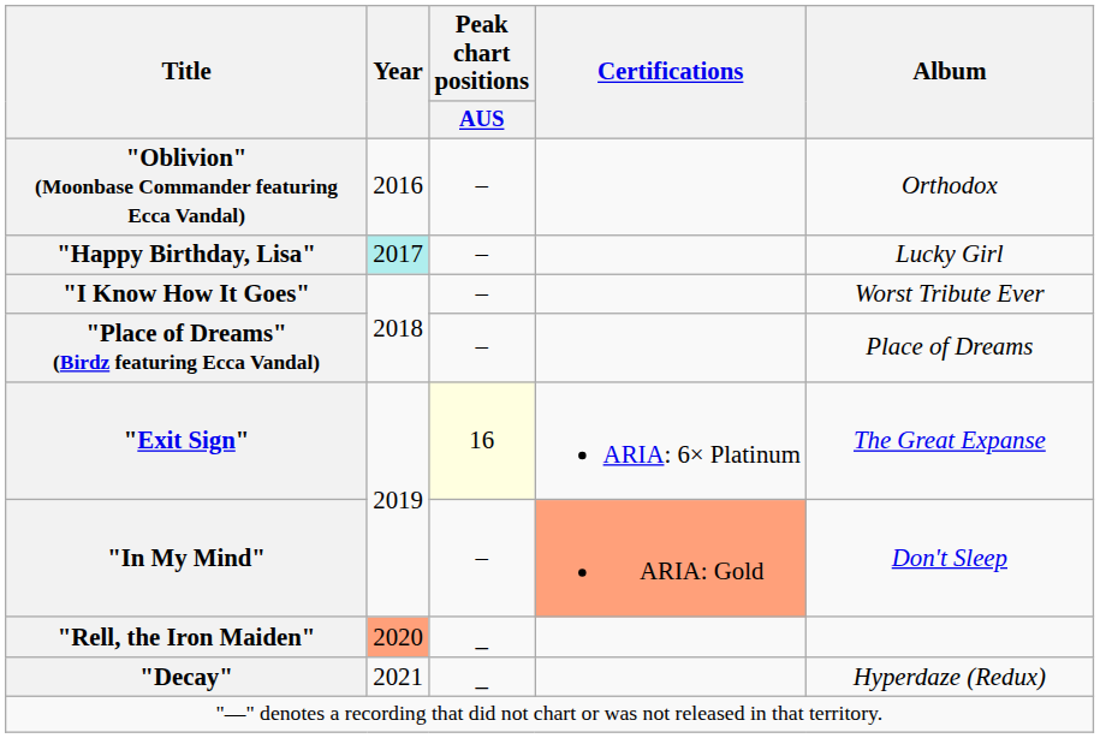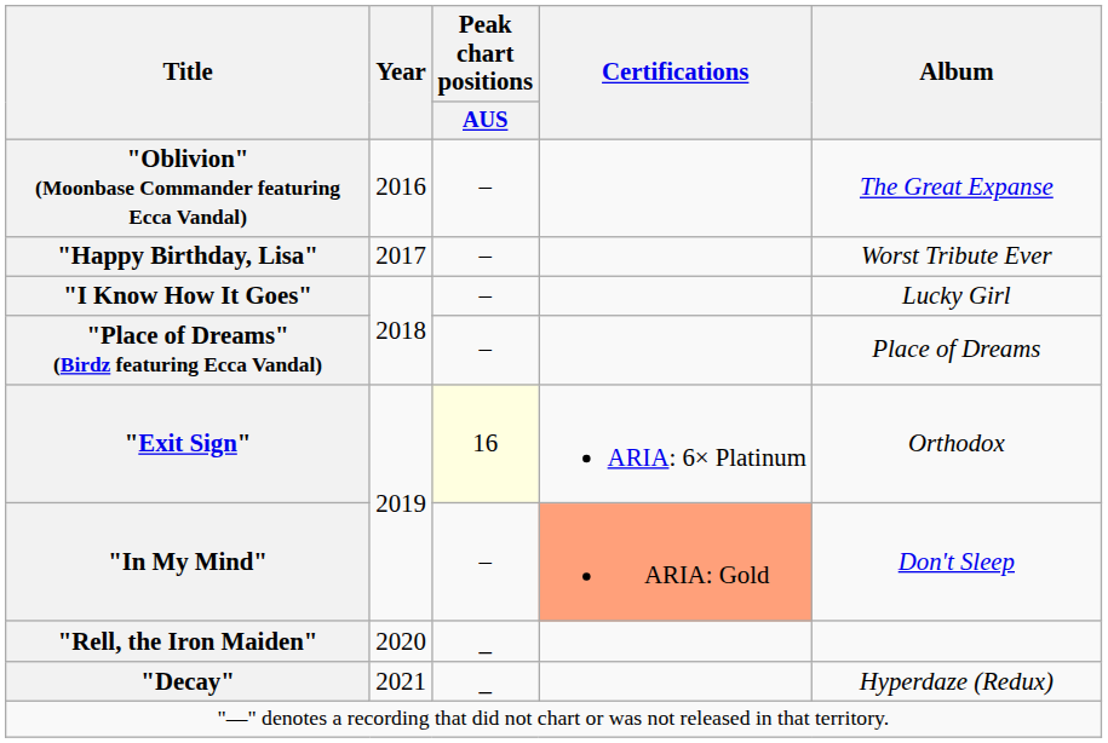"Oblivion" (Moonbase Commander featuring Ecca Vandal) | Album: Orthodox -> The Great Expanse
"Happy Birthday, Lisa" | Year: paleturquoise background -> no background
"Happy Birthday, Lisa" | Album: Lucky Girl -> Worst Tribute Ever
"I Know How It Goes" | Album: Worst Tribute Ever -> Lucky Girl
"Exit Sign" | Album: The Great Expanse -> Orthodox
"Rell, the Iron Maiden" | Year: lightsalmon background -> no background
